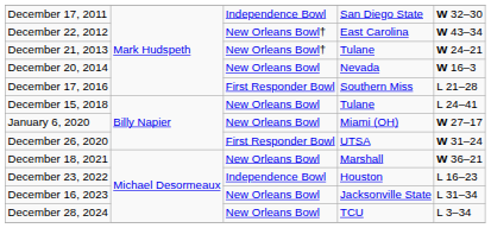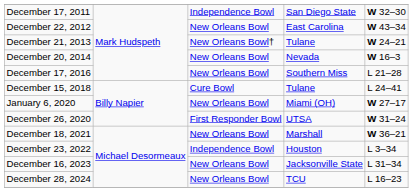December 22, 2012 | column 3: New Orleans Bowl† -> New Orleans Bowl
December 17, 2016 | column 3: First Responder Bowl -> New Orleans Bowl
December 15, 2018 | column 3: New Orleans Bowl -> Cure Bowl
December 23, 2022 | column 5: L 16–23 -> L 3–34
December 28, 2024 | column 5: L 3–34 -> L 16–23
